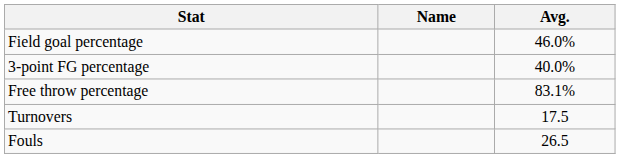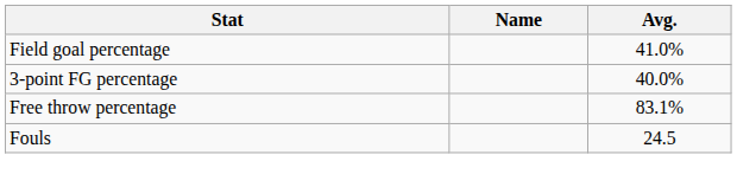Field goal percentage | Avg.: 46.0% -> 41.0%
- row: Turnovers | 17.5
Fouls | Avg.: 26.5 -> 24.5
